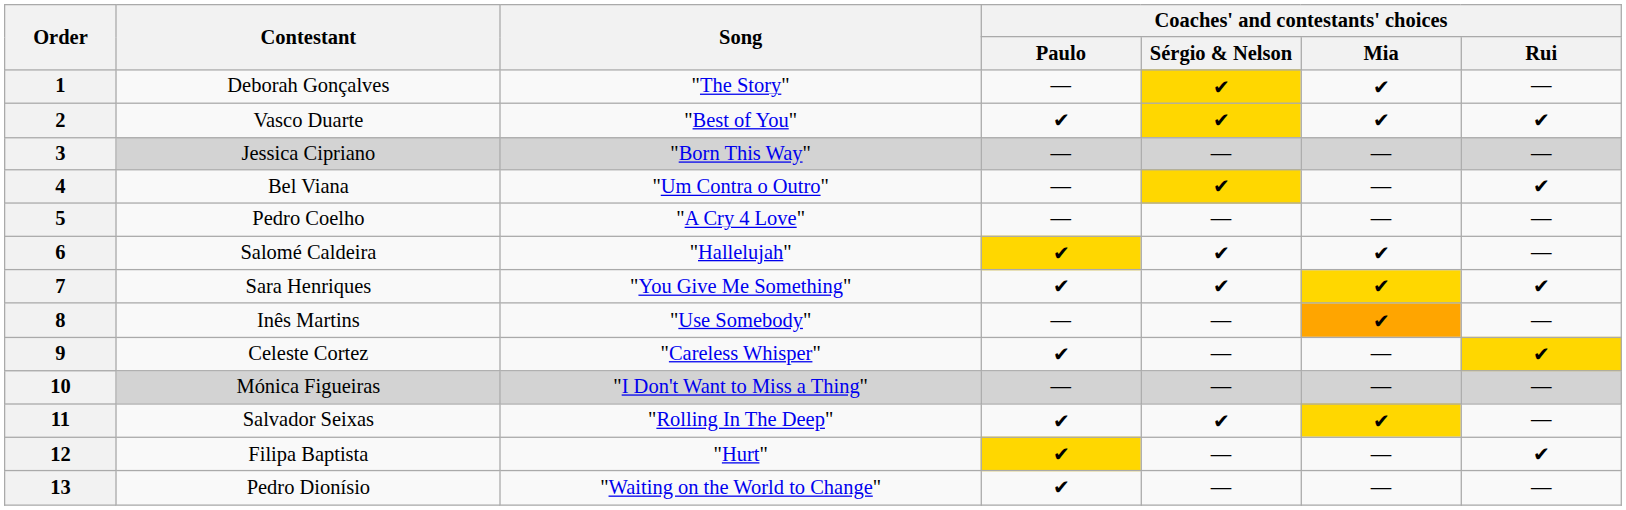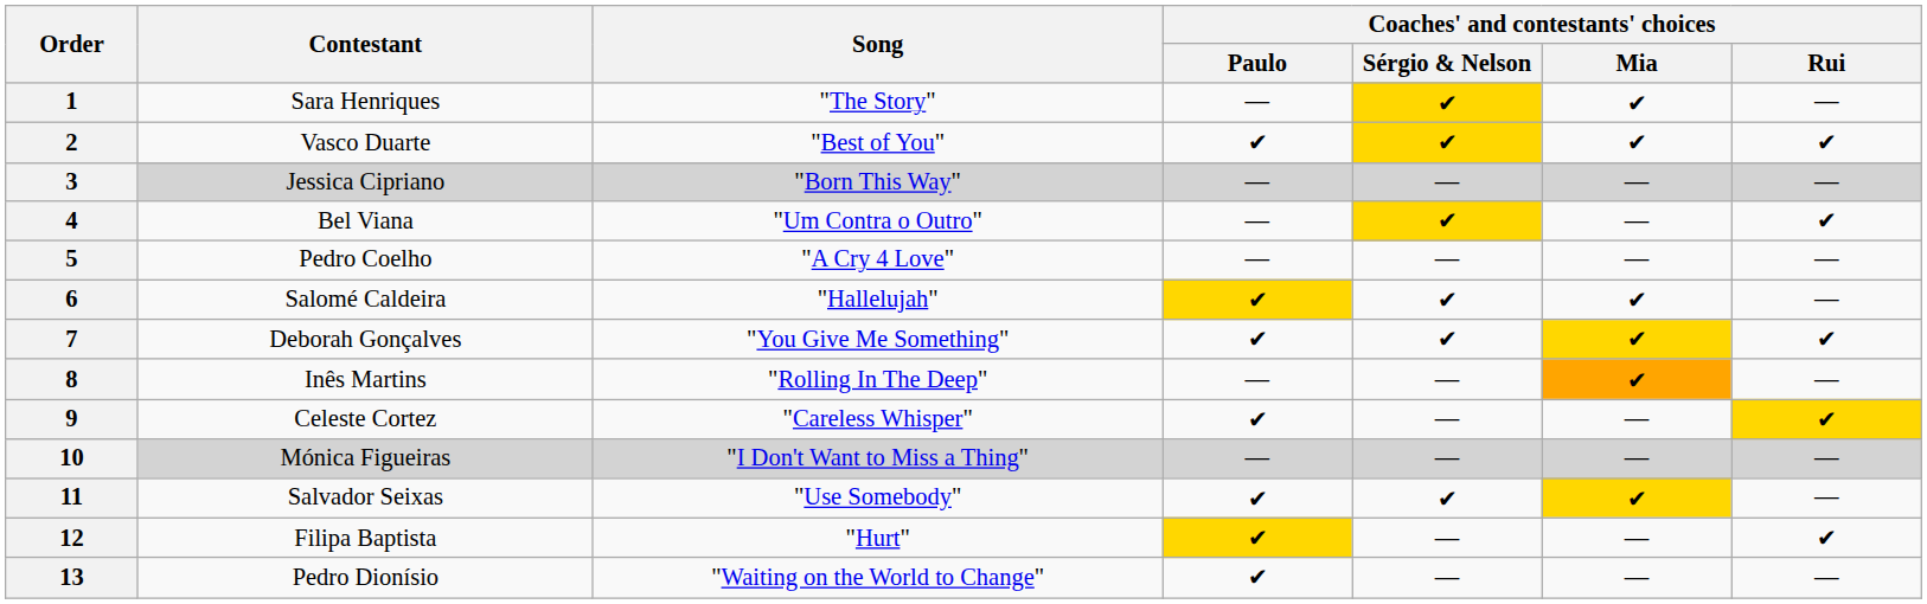1 | Contestant: Deborah Gonçalves -> Sara Henriques
7 | Contestant: Sara Henriques -> Deborah Gonçalves
8 | Song: "Use Somebody" -> "Rolling In The Deep"
11 | Song: "Rolling In The Deep" -> "Use Somebody"
